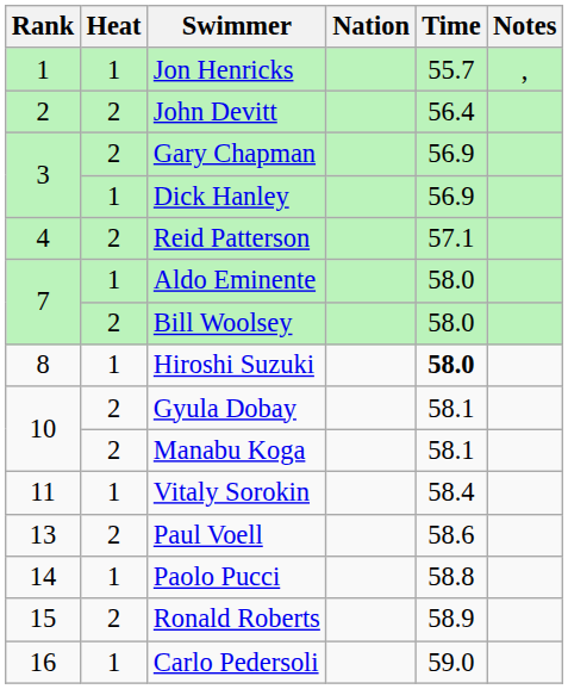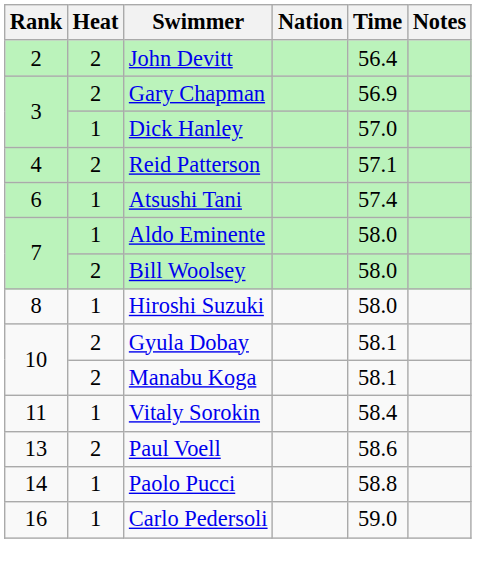- row: 1 | 1 | Jon Henricks | 55.7 | ,
Dick Hanley | Time: 56.9 -> 57.0
+ row: 6 | 1 | Atsushi Tani | 57.4
Hiroshi Suzuki | Time: bold -> normal
- row: 15 | 2 | Ronald Roberts | 58.9
